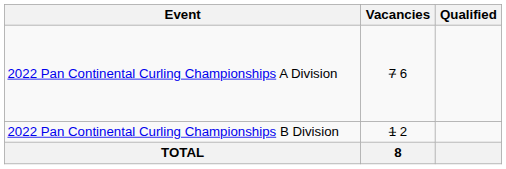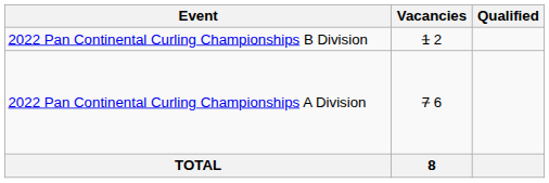rows swapped: 2022 Pan Continental Curling Championships A Division <-> 2022 Pan Continental Curling Championships B Division
